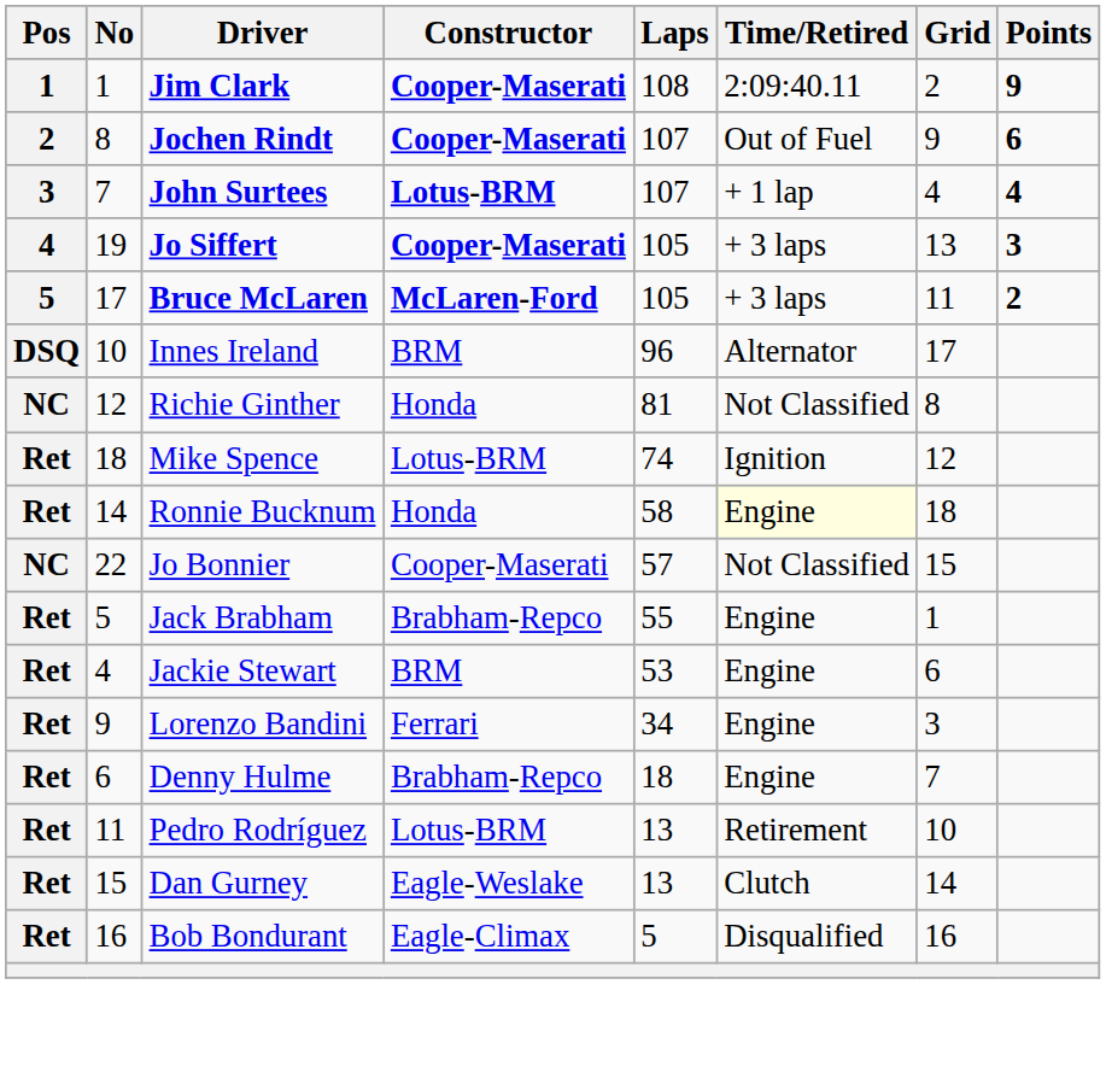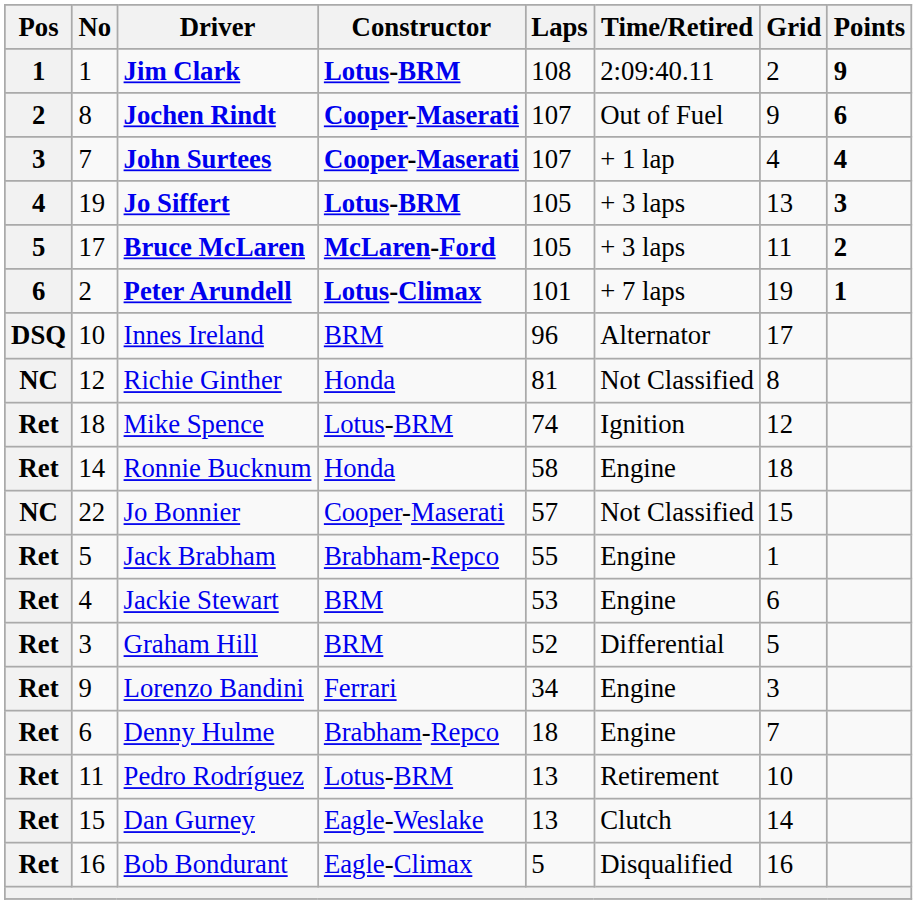Jim Clark | Constructor: Cooper-Maserati -> Lotus-BRM
John Surtees | Constructor: Lotus-BRM -> Cooper-Maserati
Jo Siffert | Constructor: Cooper-Maserati -> Lotus-BRM
+ row: 6 | 2 | Peter Arundell | Lotus-Climax | 101 | + 7 laps | 19 | 1
Ronnie Bucknum | Time/Retired: lightyellow background -> no background
+ row: Ret | 3 | Graham Hill | BRM | 52 | Differential | 5
